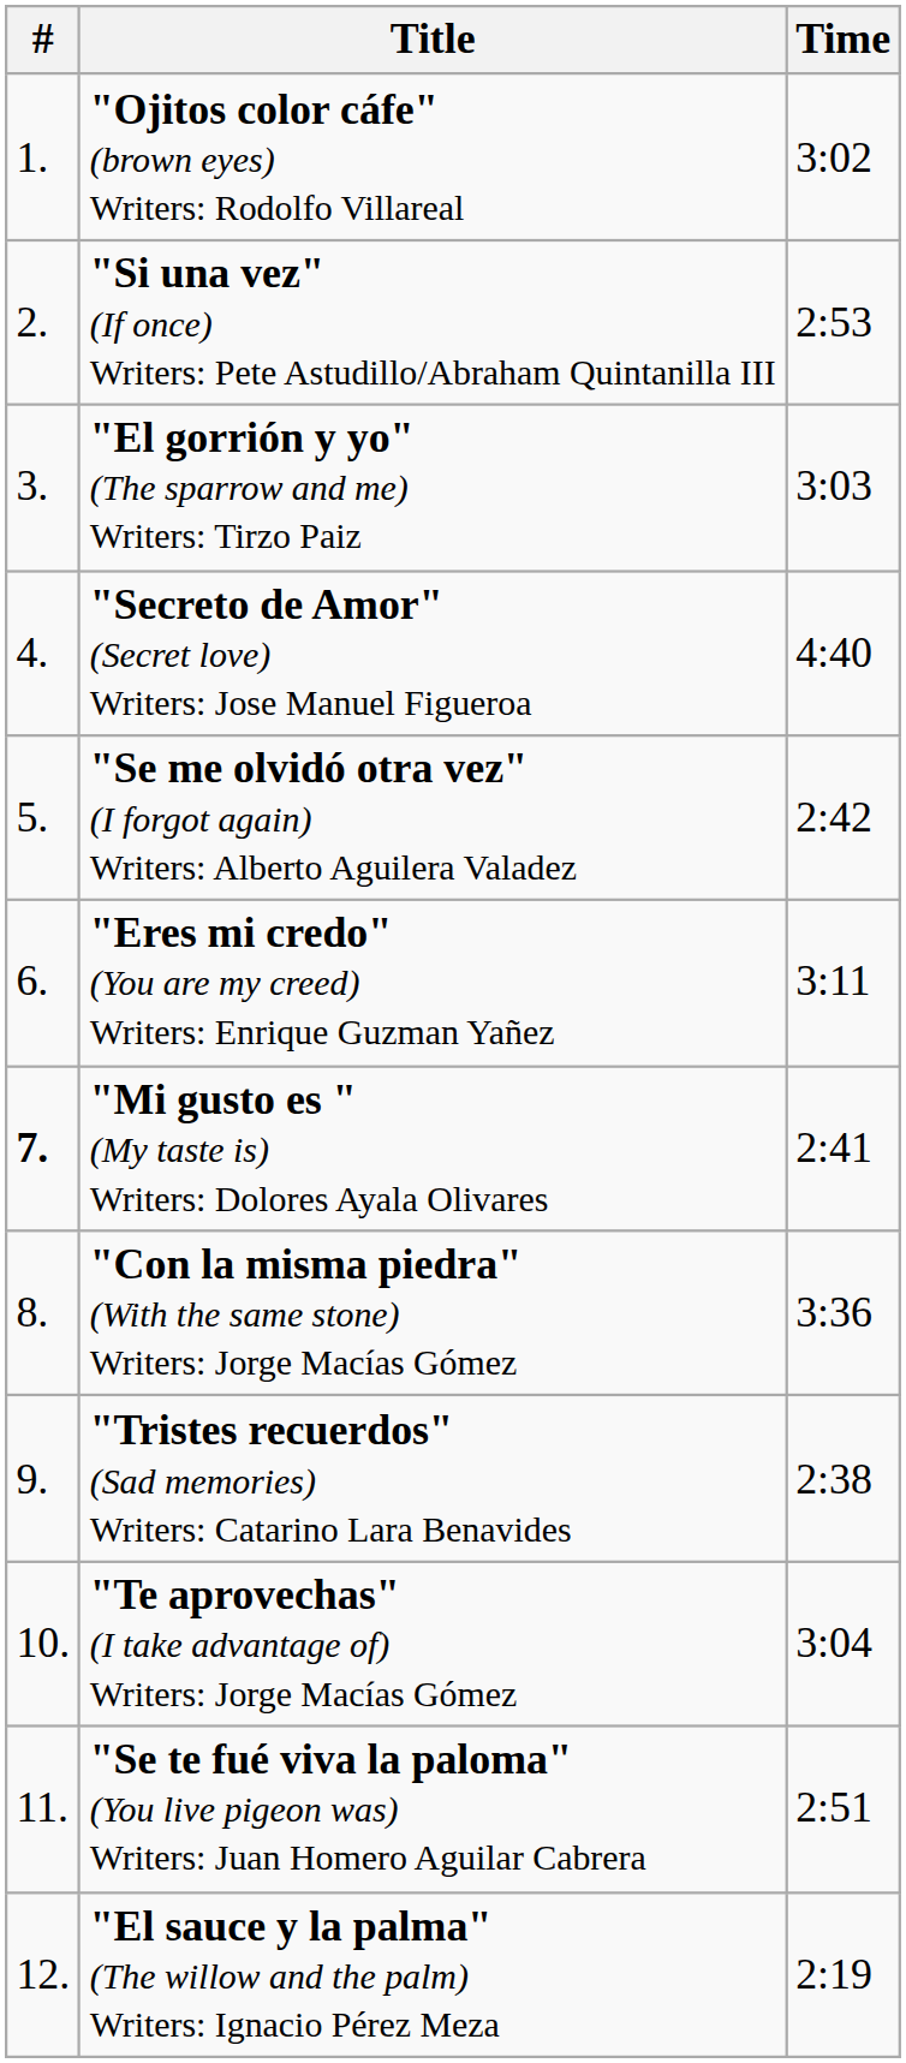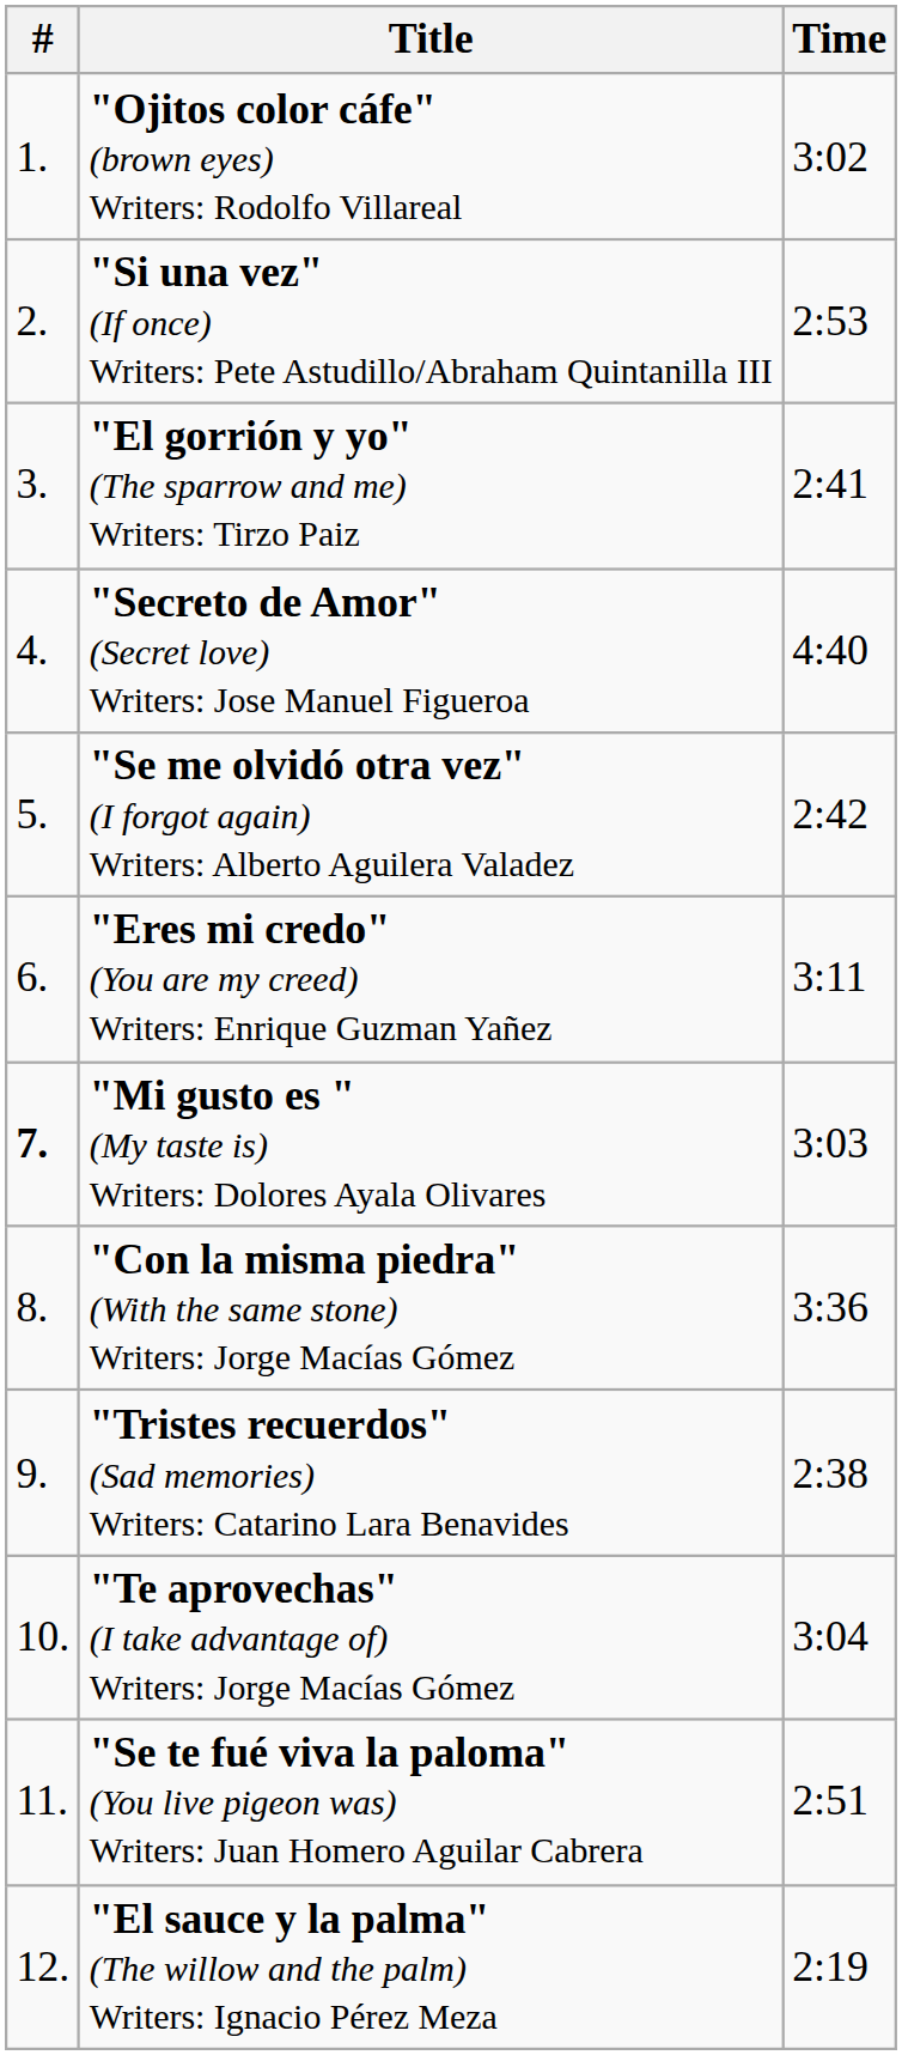"El gorrión y yo" (The sparrow and me) Writers: Tirzo Paiz | Time: 3:03 -> 2:41
"Mi gusto es " (My taste is) Writers: Dolores Ayala Olivares | Time: 2:41 -> 3:03
